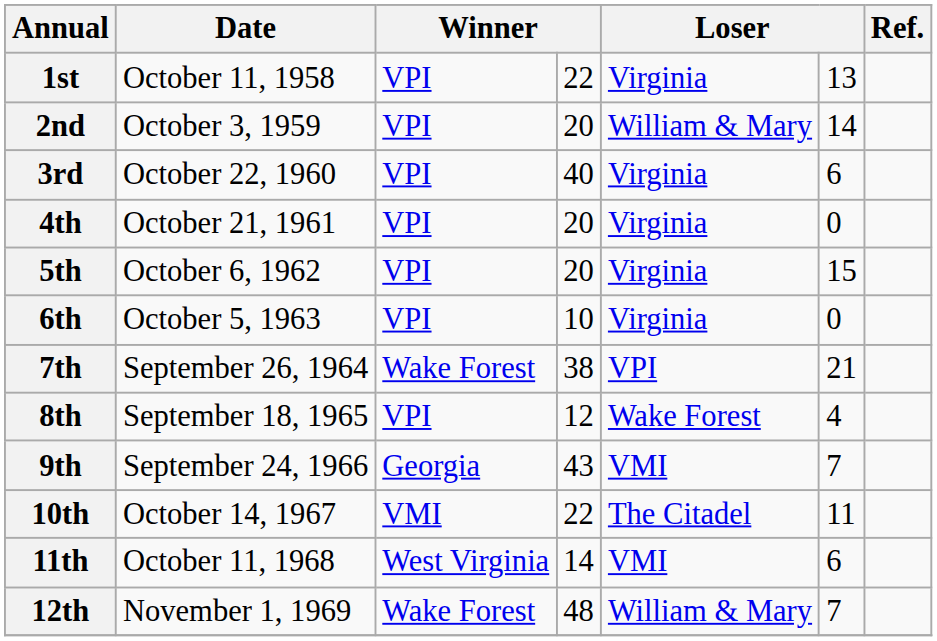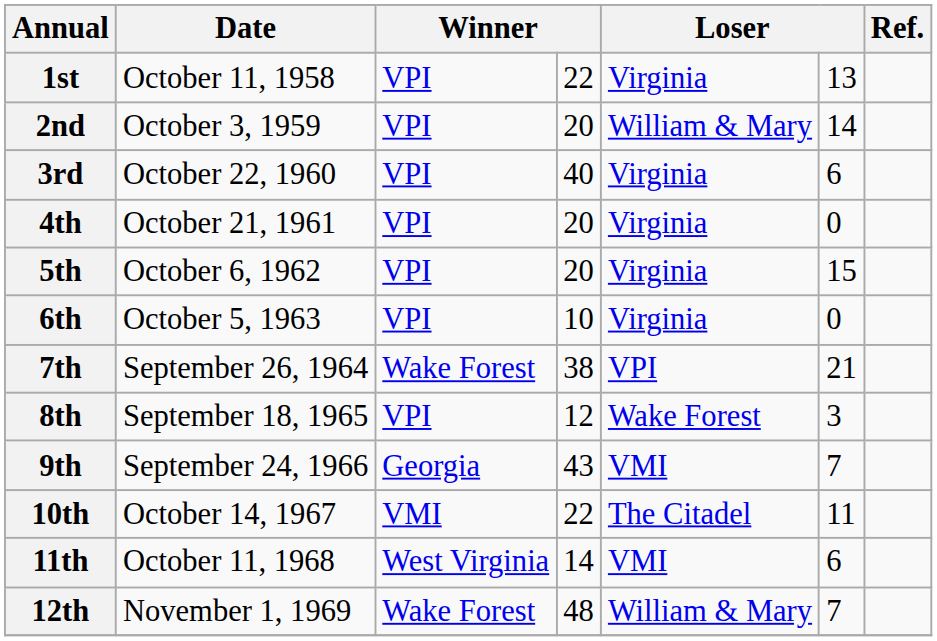8th | column 6: 4 -> 3
